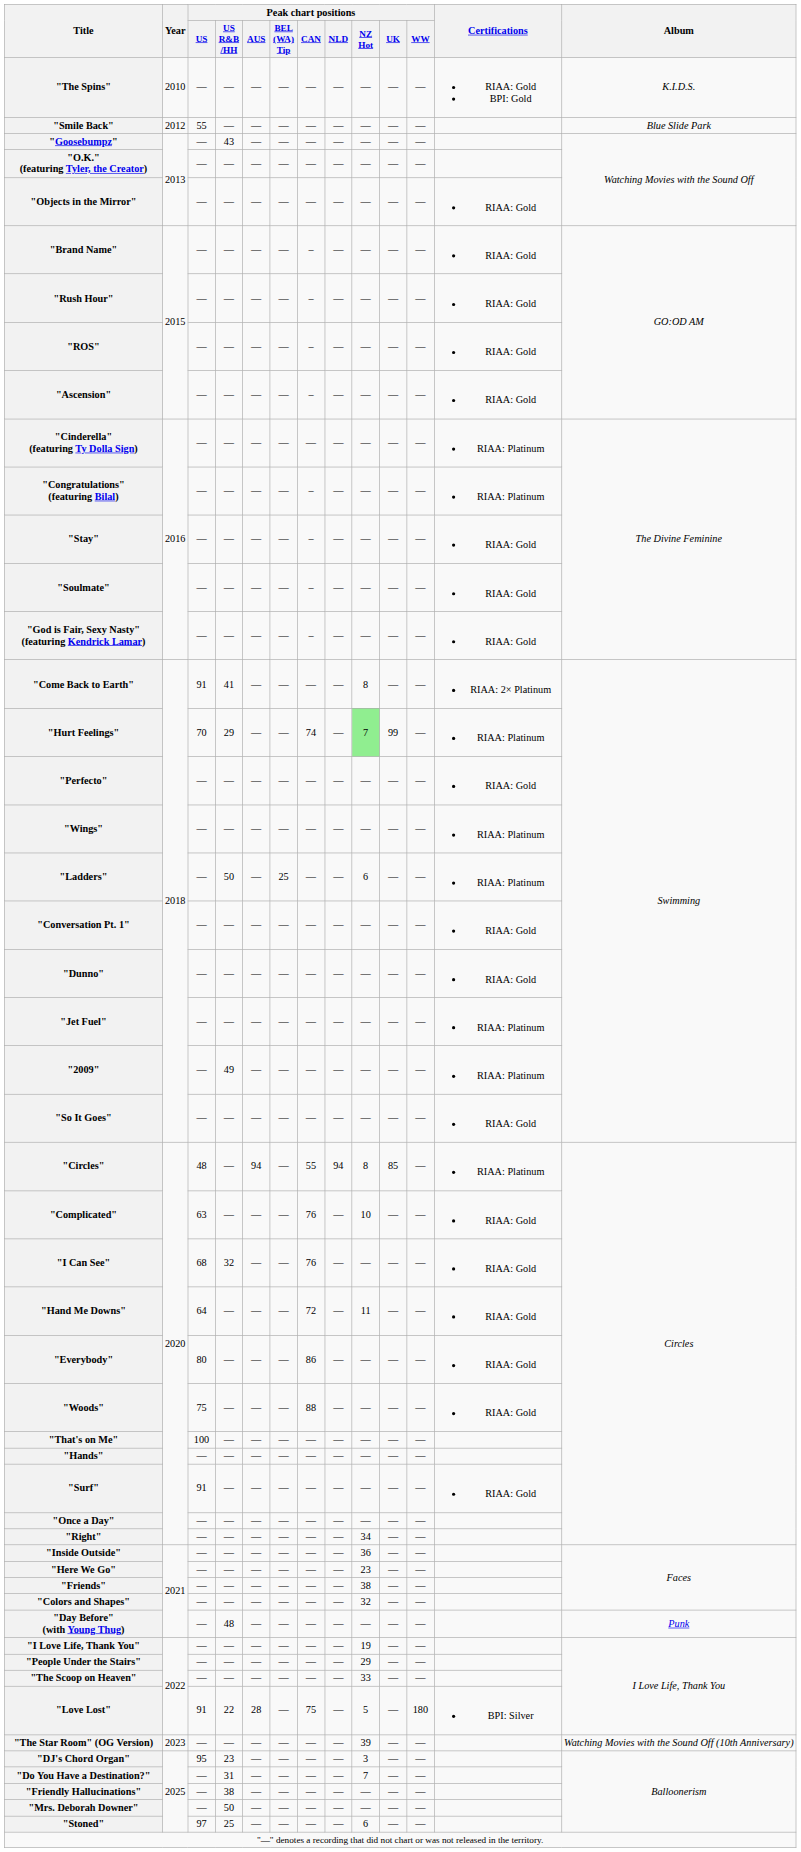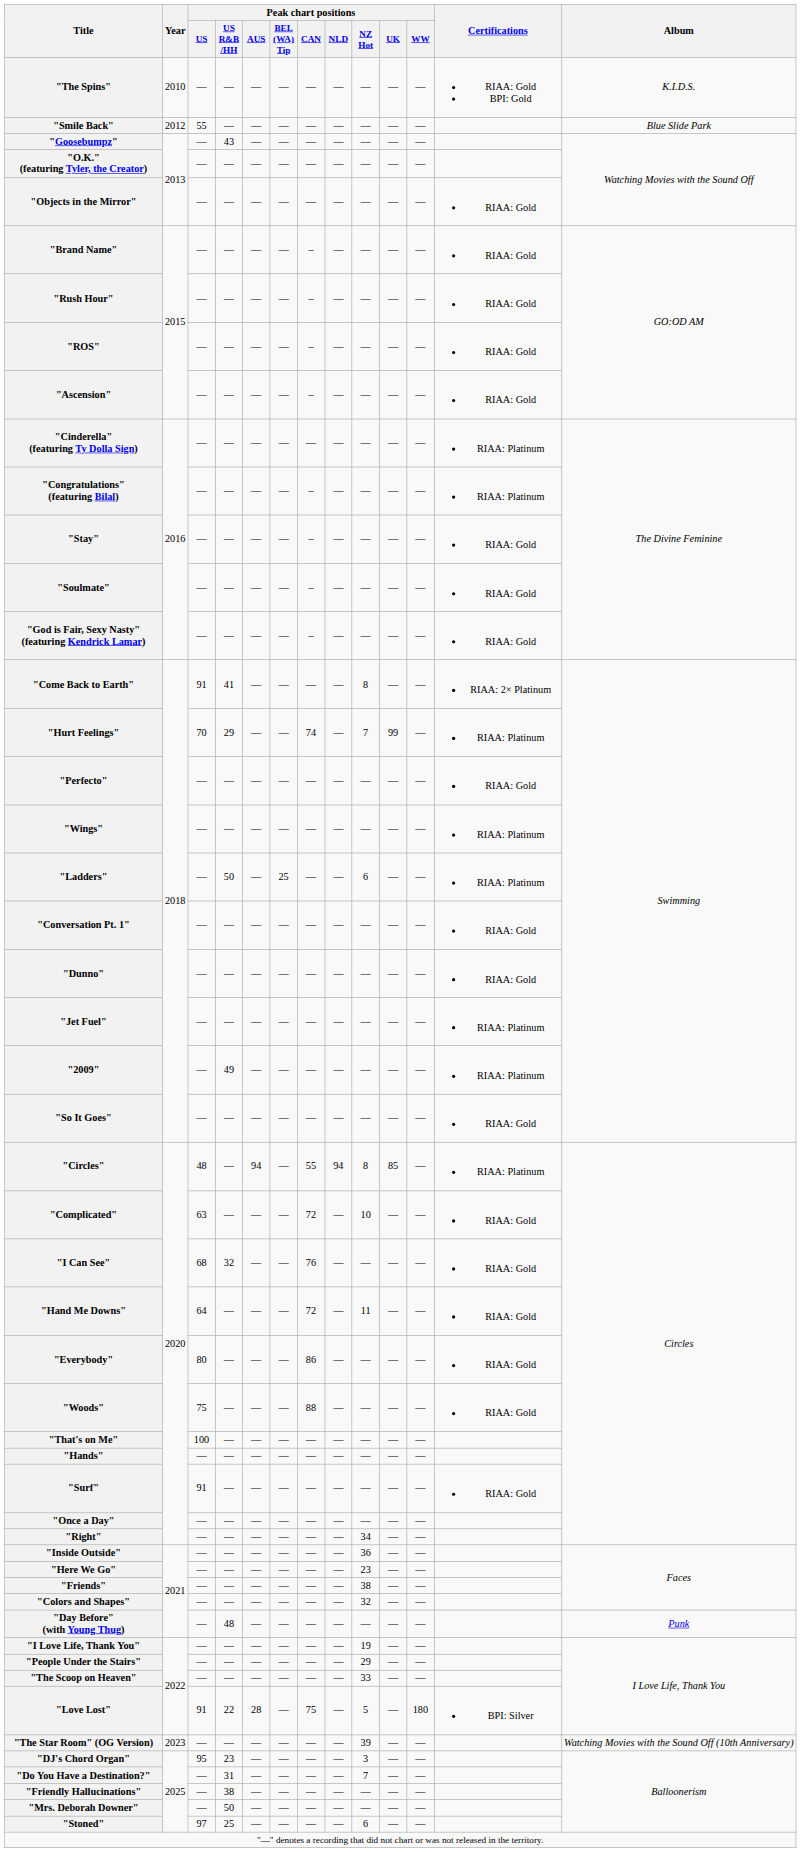"Hurt Feelings" | Peak chart positions / NZ Hot: lightgreen background -> no background
"Complicated" | Peak chart positions / CAN: 76 -> 72
